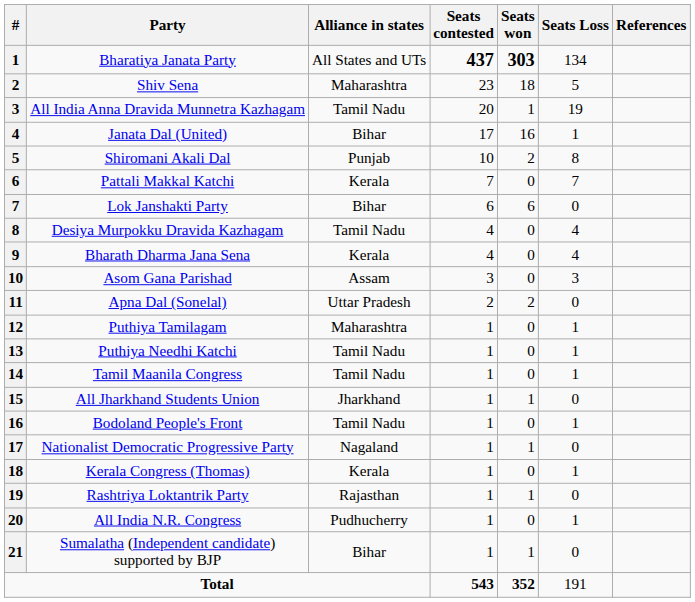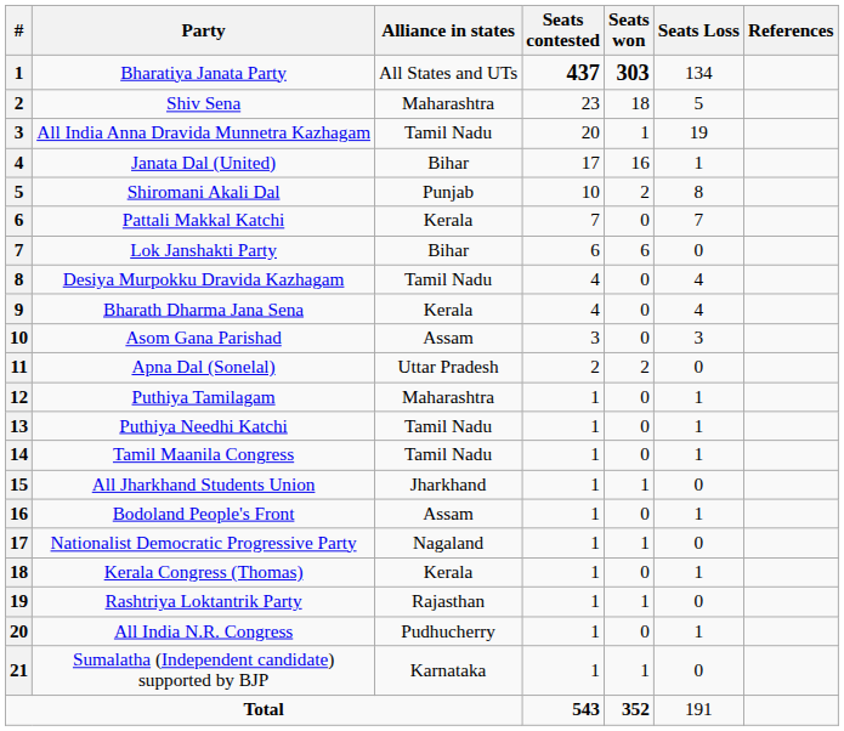Bodoland People's Front | Alliance in states: Tamil Nadu -> Assam
Sumalatha (Independent candidate) supported by BJP | Alliance in states: Bihar -> Karnataka
